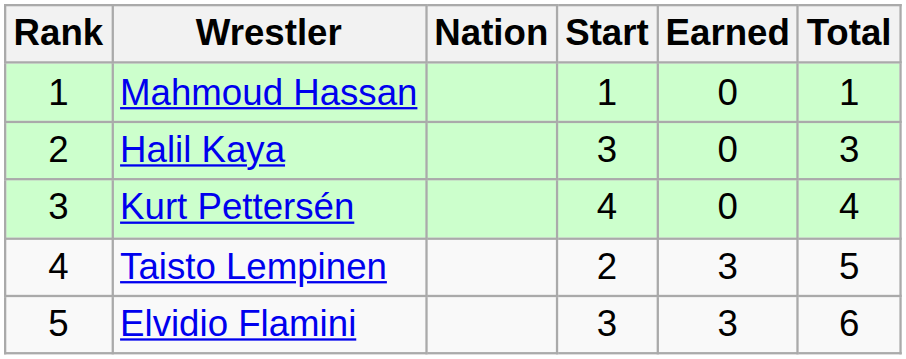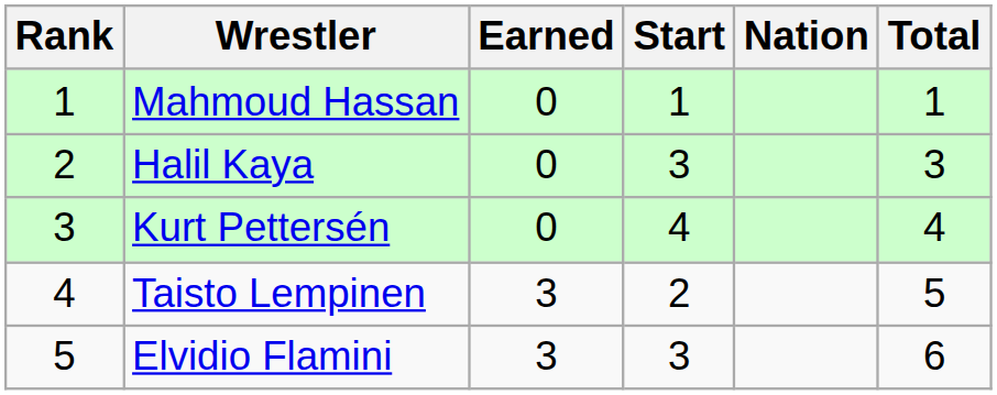columns swapped: Nation <-> Earned
